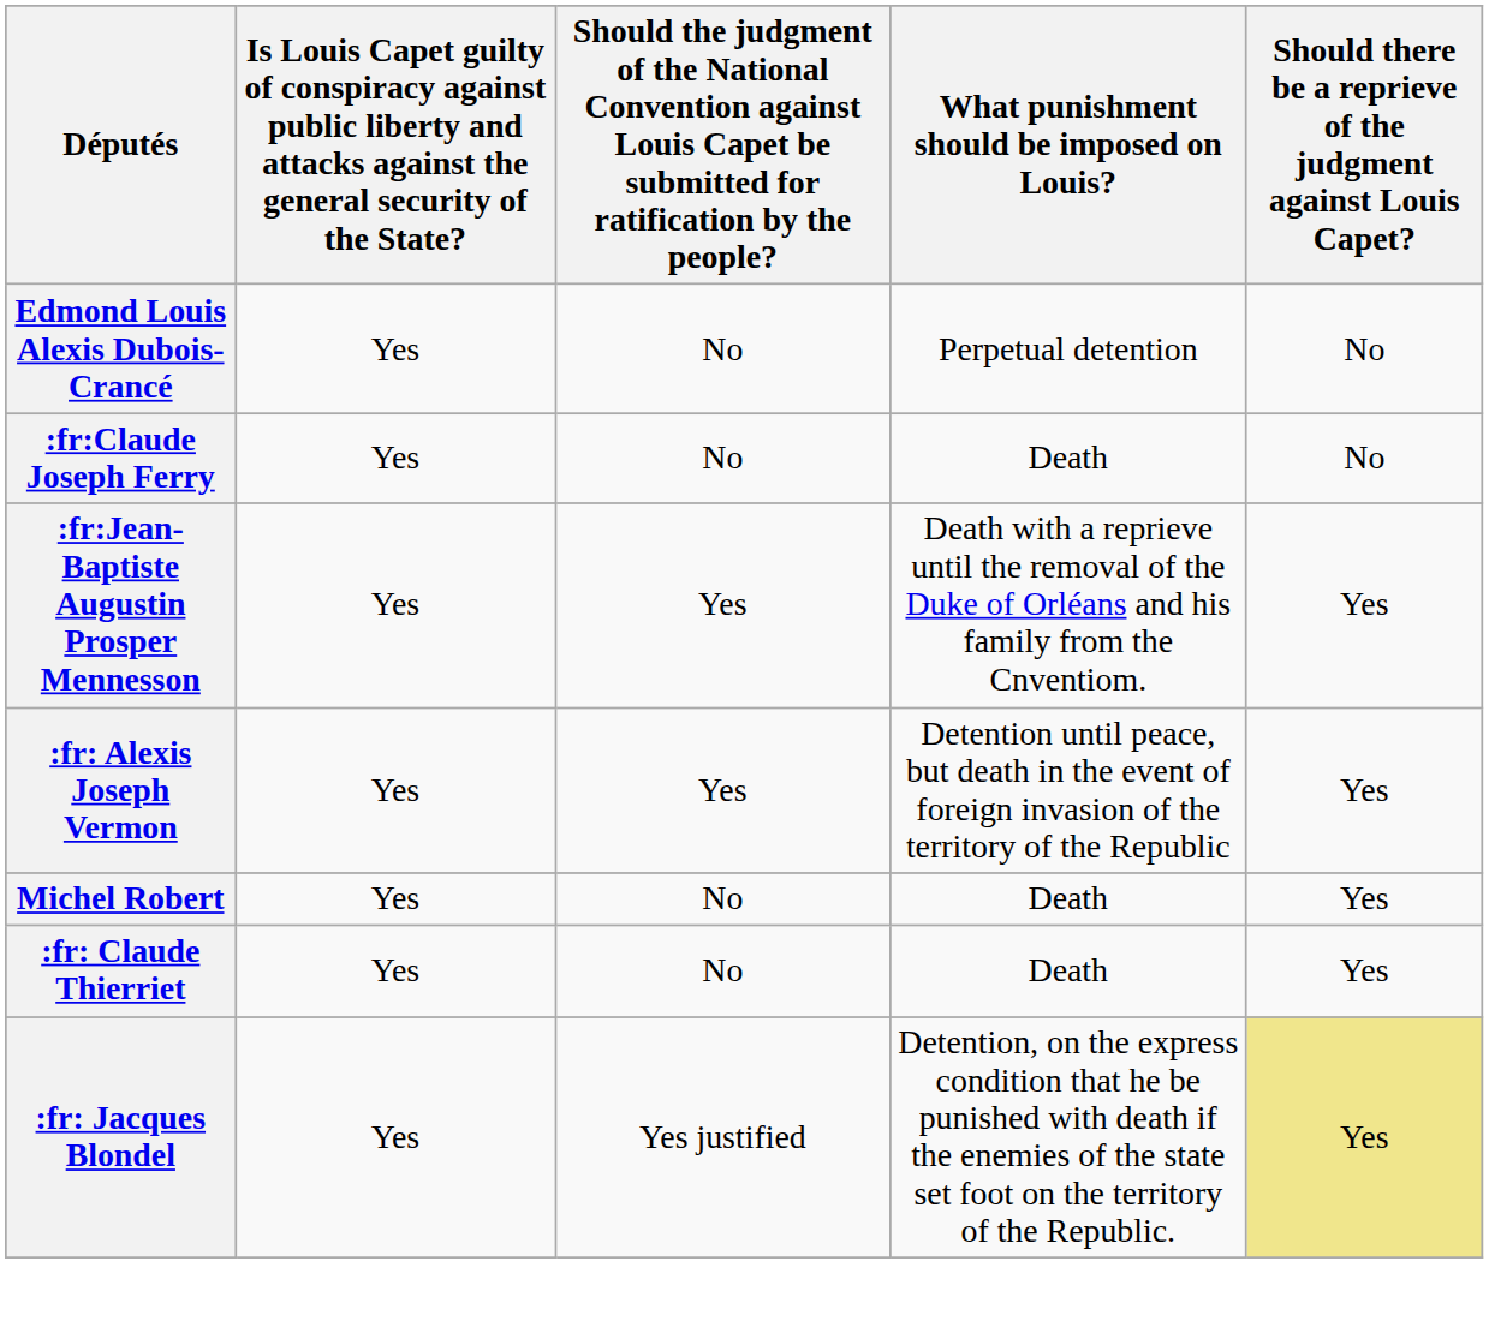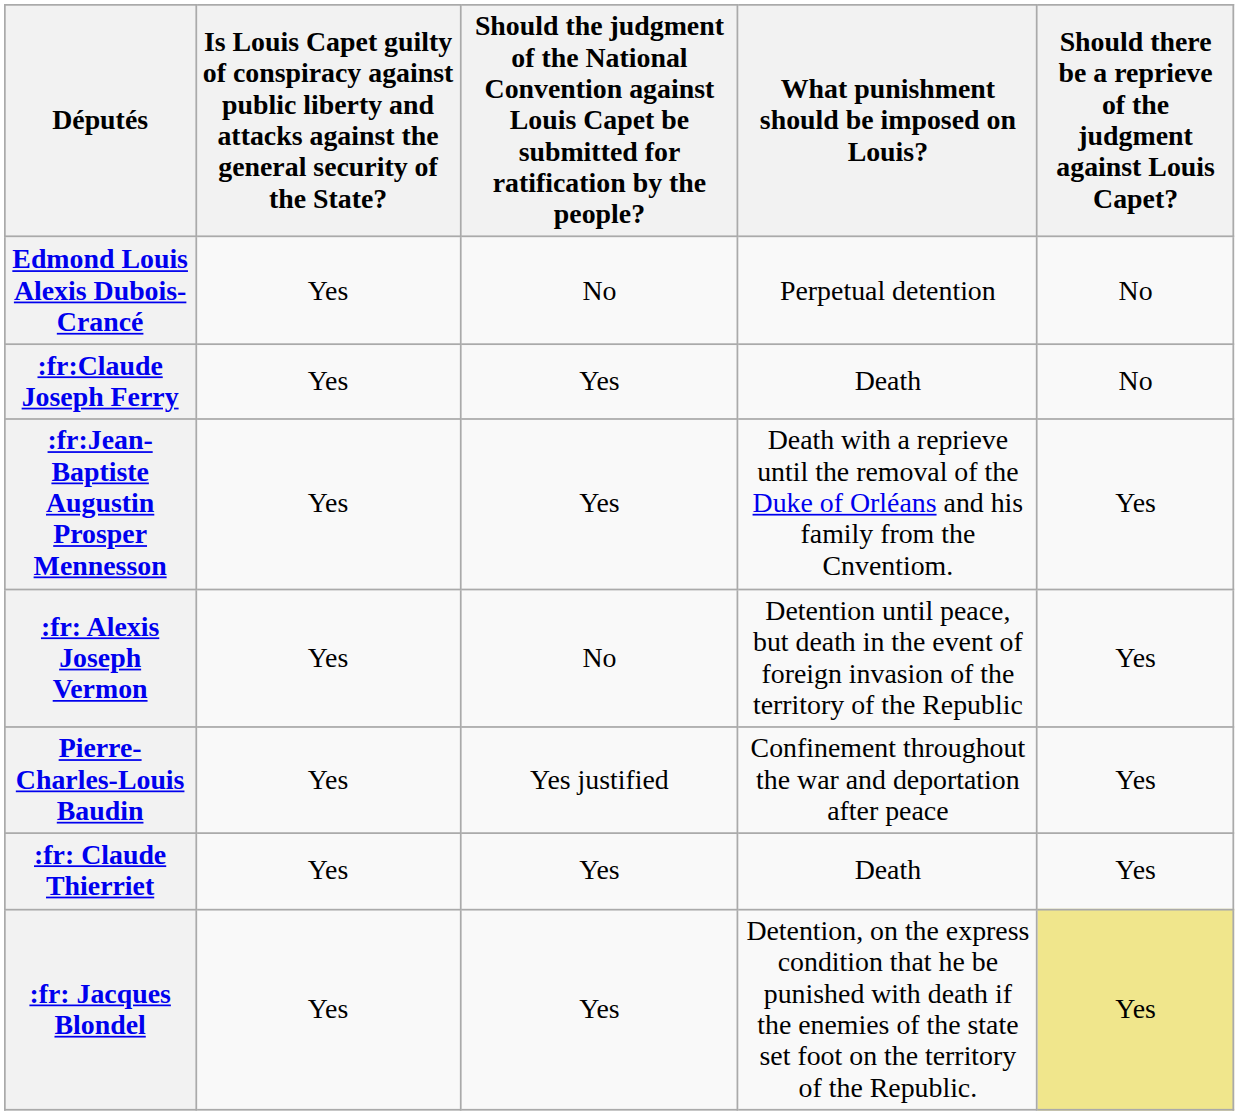:fr:Claude Joseph Ferry | column 3: No -> Yes
:fr: Alexis Joseph Vermon | column 3: Yes -> No
- row: Michel Robert | Yes | No | Death | Yes
+ row: Pierre-Charles-Louis Baudin | Yes | Yes justified | Confinement throughout the war and deportation after peace | Yes
:fr: Claude Thierriet | column 3: No -> Yes
:fr: Jacques Blondel | column 3: Yes justified -> Yes
